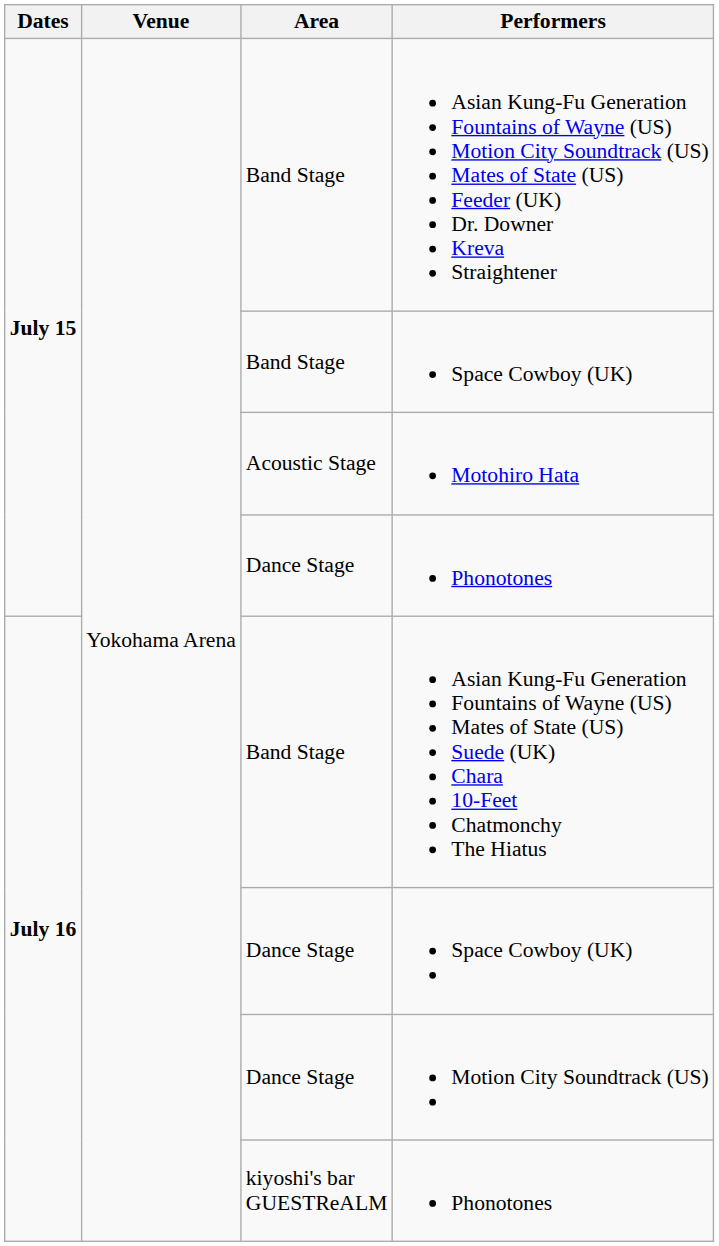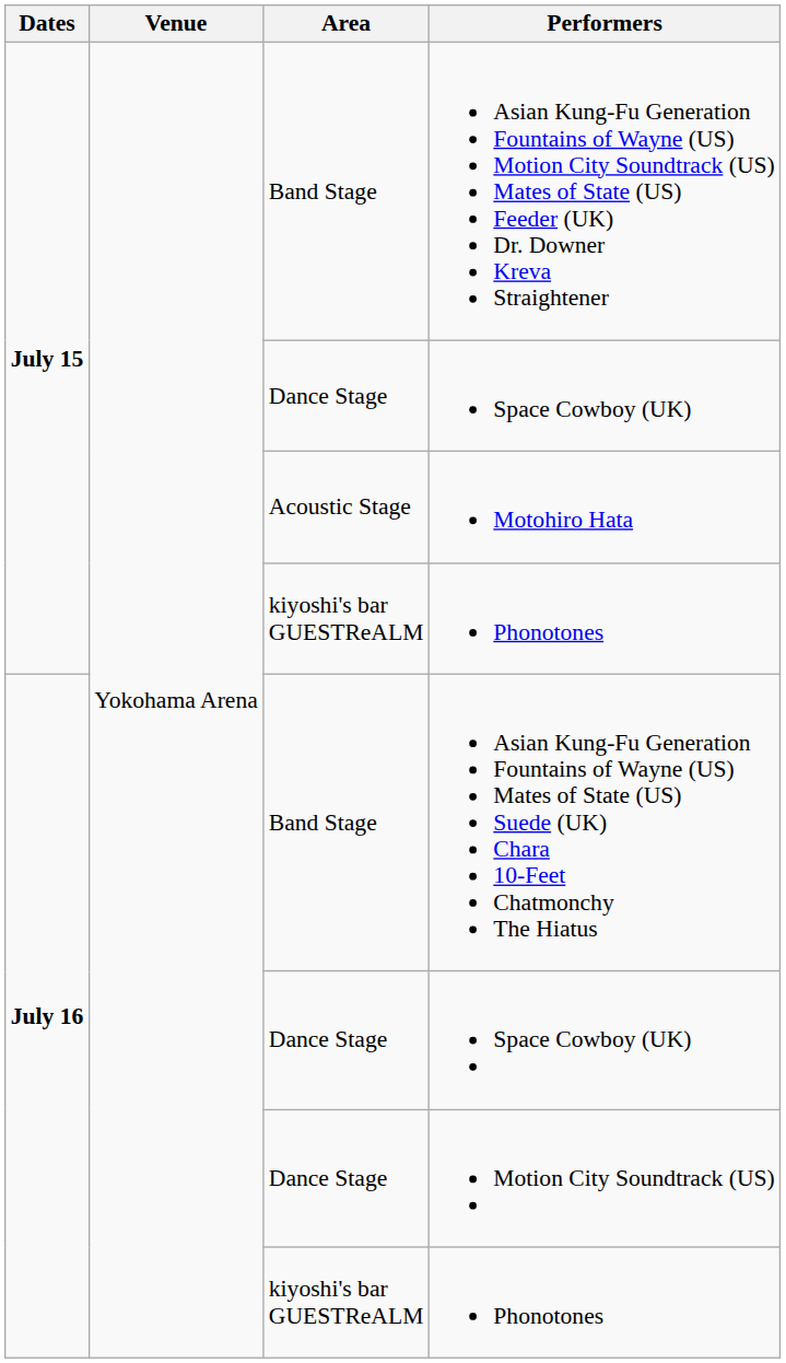July 15 / Space Cowboy (UK) | Area: Band Stage -> Dance Stage
July 15 / Phonotones | Area: Dance Stage -> kiyoshi's bar GUESTReALM
